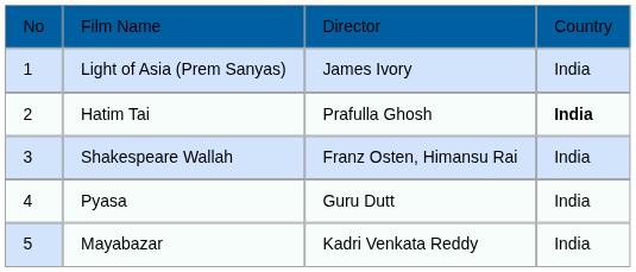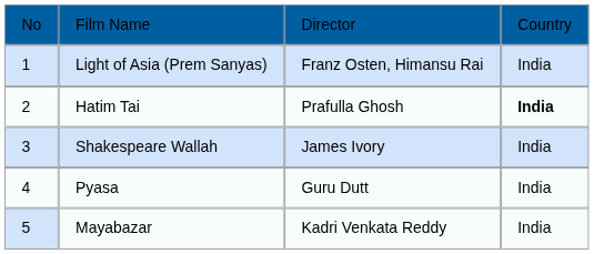Light of Asia (Prem Sanyas) | column 3: James Ivory -> Franz Osten, Himansu Rai
Shakespeare Wallah | column 3: Franz Osten, Himansu Rai -> James Ivory
